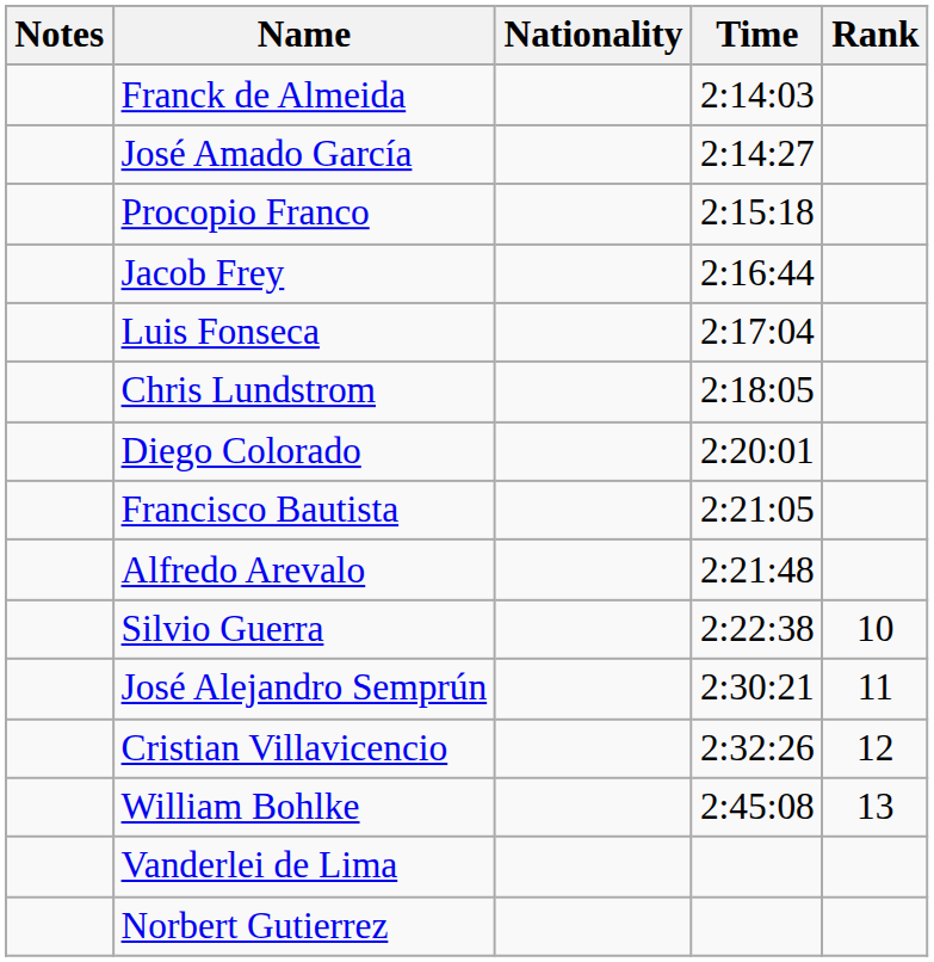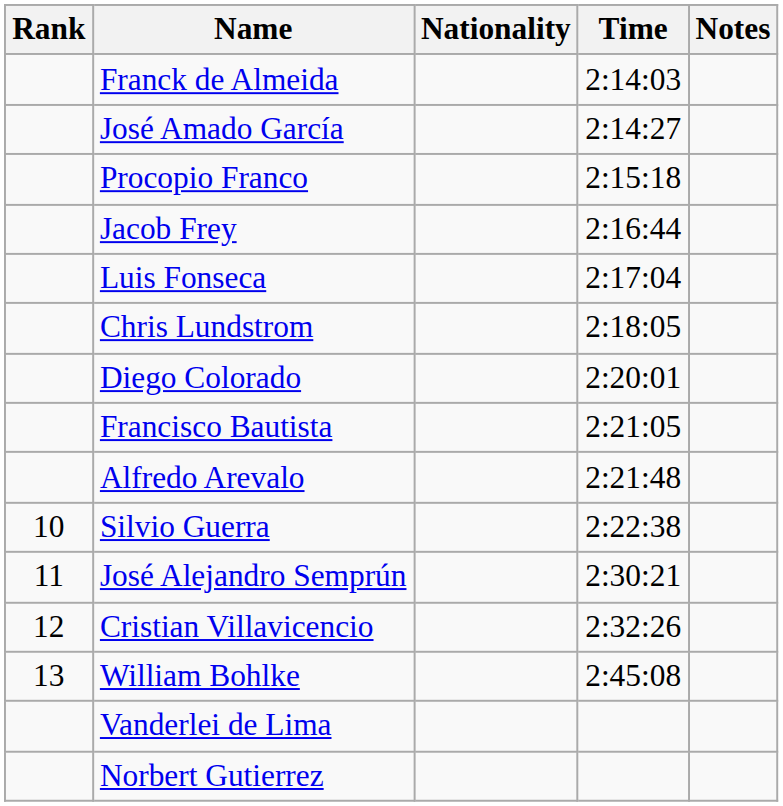columns swapped: Rank <-> Notes
